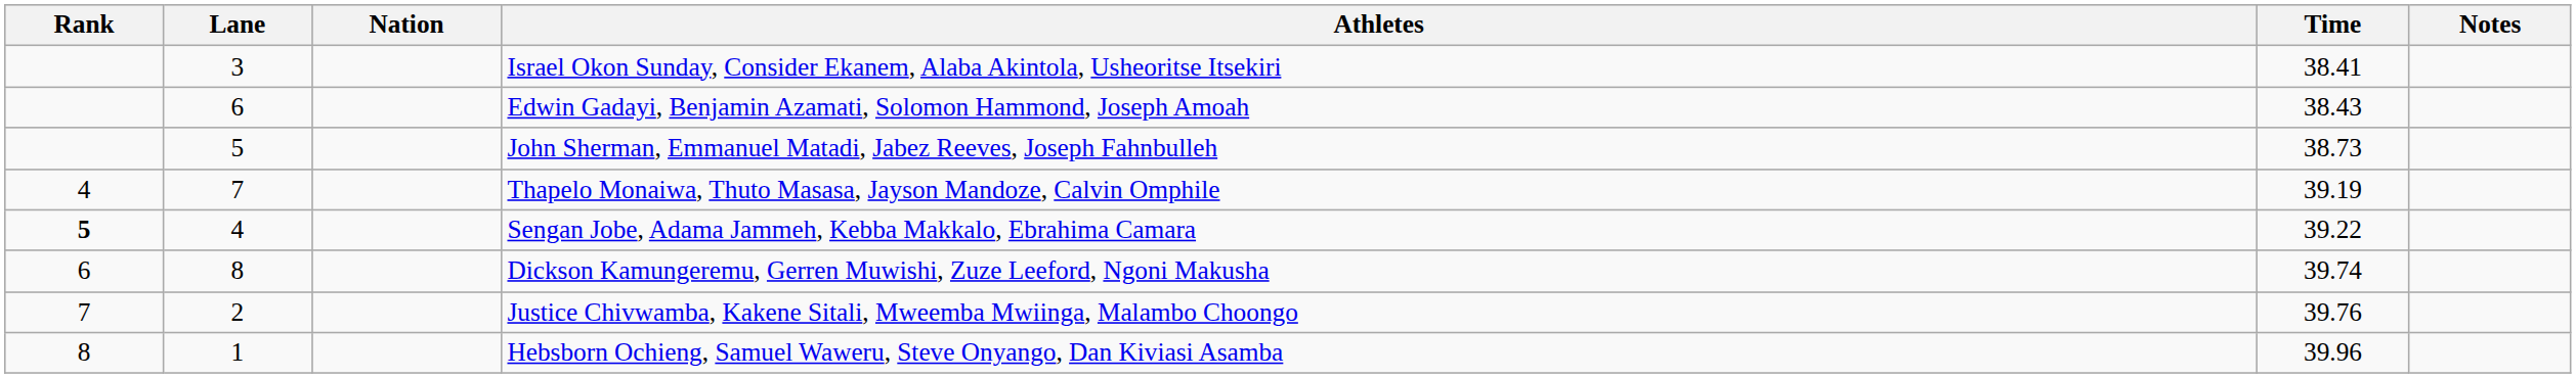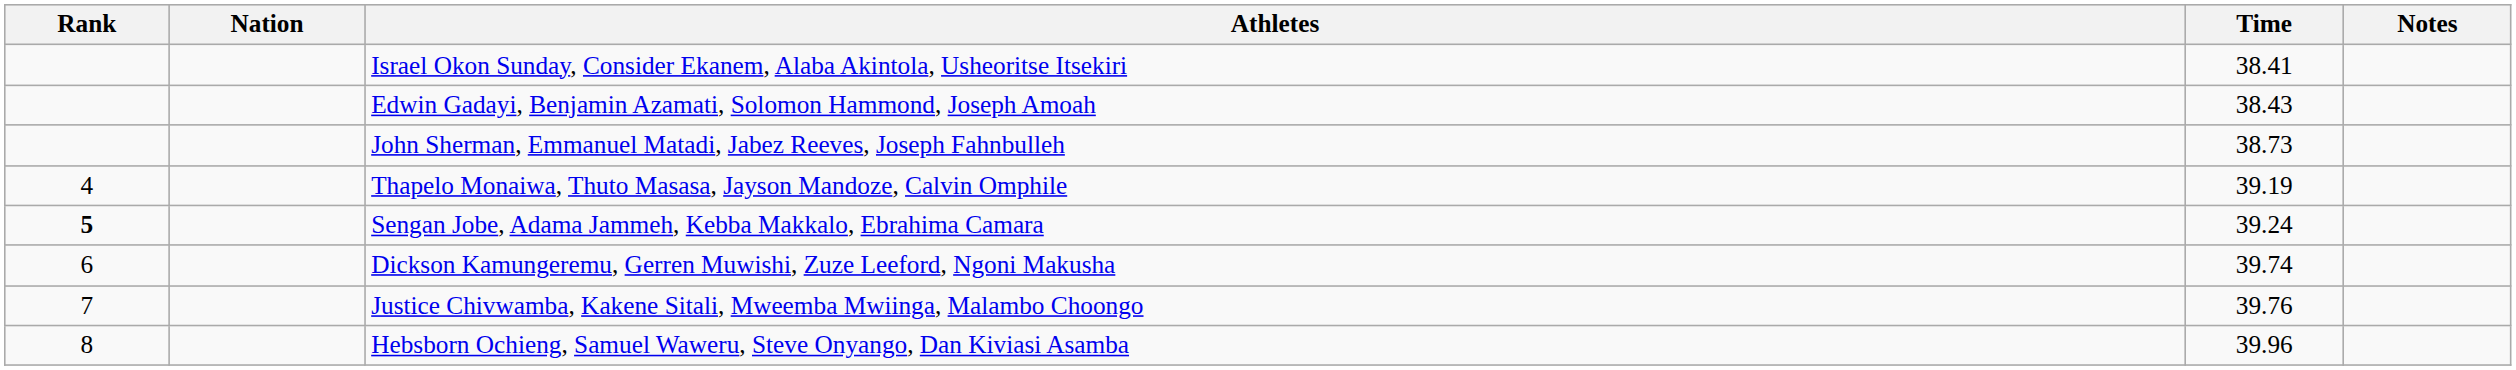- column: Lane | 3 | 6 | 5 | 7 | 4 | 8 | 2 | 1
Sengan Jobe, Adama Jammeh, Kebba Makkalo, Ebrahima Camara | Time: 39.22 -> 39.24
